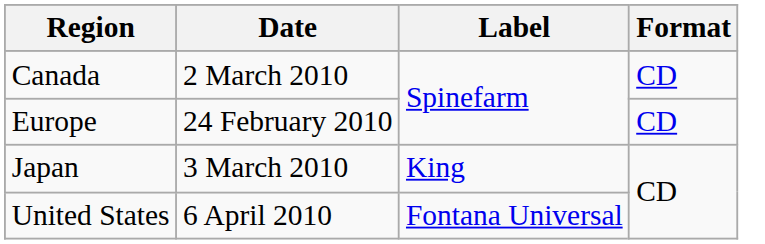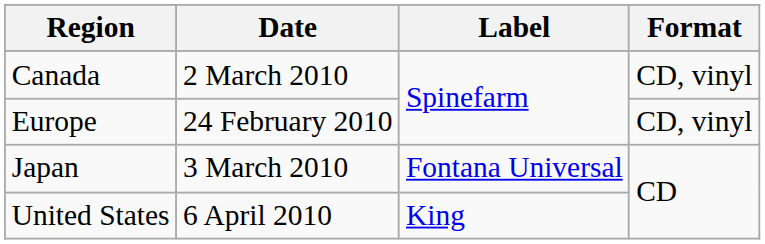Canada | Format: CD -> CD, vinyl
Europe | Format: CD -> CD, vinyl
Japan | Label: King -> Fontana Universal
United States | Label: Fontana Universal -> King
